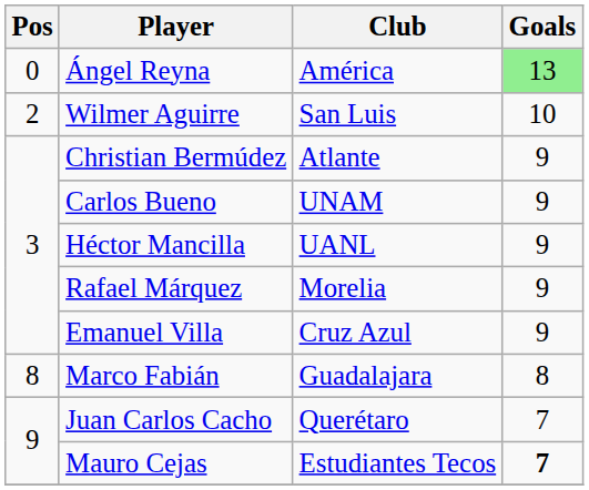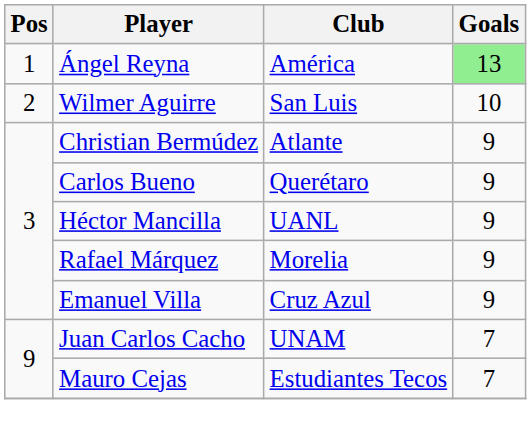Ángel Reyna | Pos: 0 -> 1
Carlos Bueno | Club: UNAM -> Querétaro
- row: 8 | Marco Fabián | Guadalajara | 8
Juan Carlos Cacho | Club: Querétaro -> UNAM
Mauro Cejas | Goals: bold -> normal
